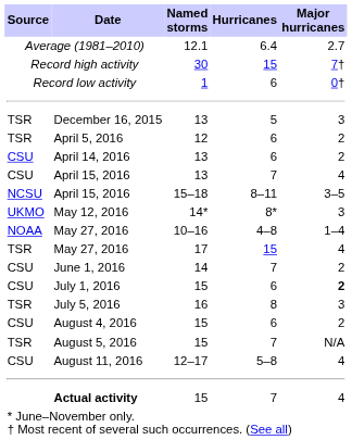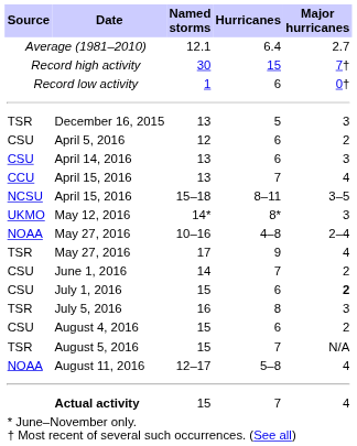April 5, 2016 | Source: TSR -> CSU
April 14, 2016 | Major hurricanes: 2 -> 3
April 15, 2016 / 13 | Source: CSU -> CCU
May 27, 2016 / 10–16 | Major hurricanes: 1–4 -> 2–4
May 27, 2016 / 17 | Hurricanes: 15 -> 9
August 11, 2016 | Source: CSU -> NOAA
